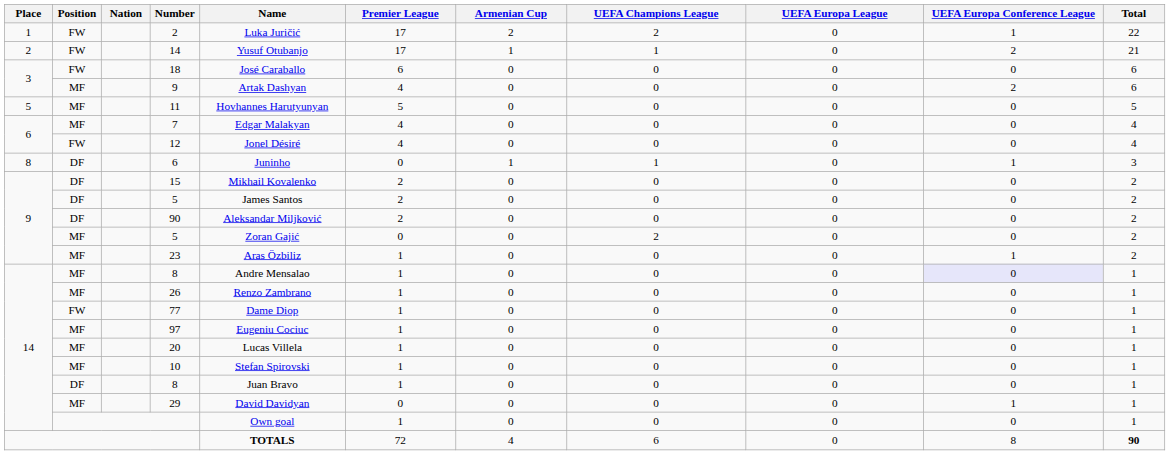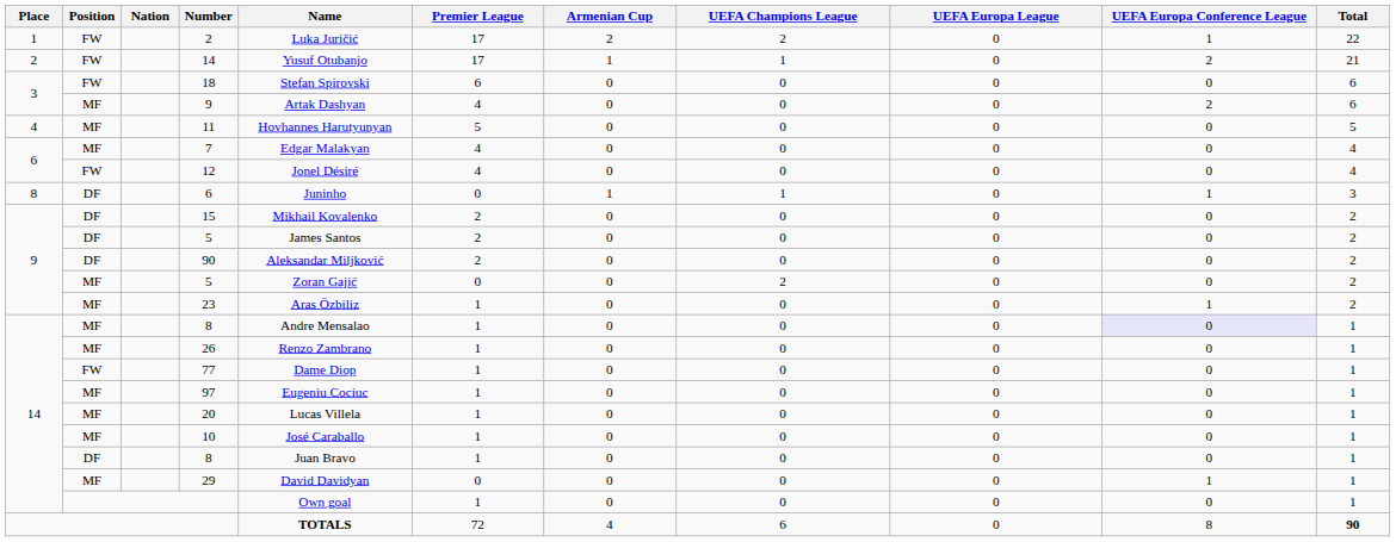18 | Name: José Caraballo -> Stefan Spirovski
11 | Place: 5 -> 4
10 | Name: Stefan Spirovski -> José Caraballo
